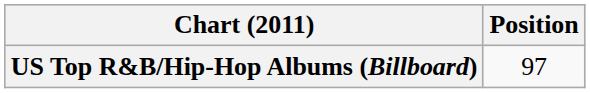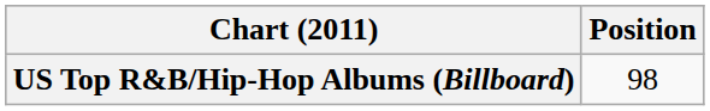US Top R&B/Hip-Hop Albums (Billboard) | Position: 97 -> 98
